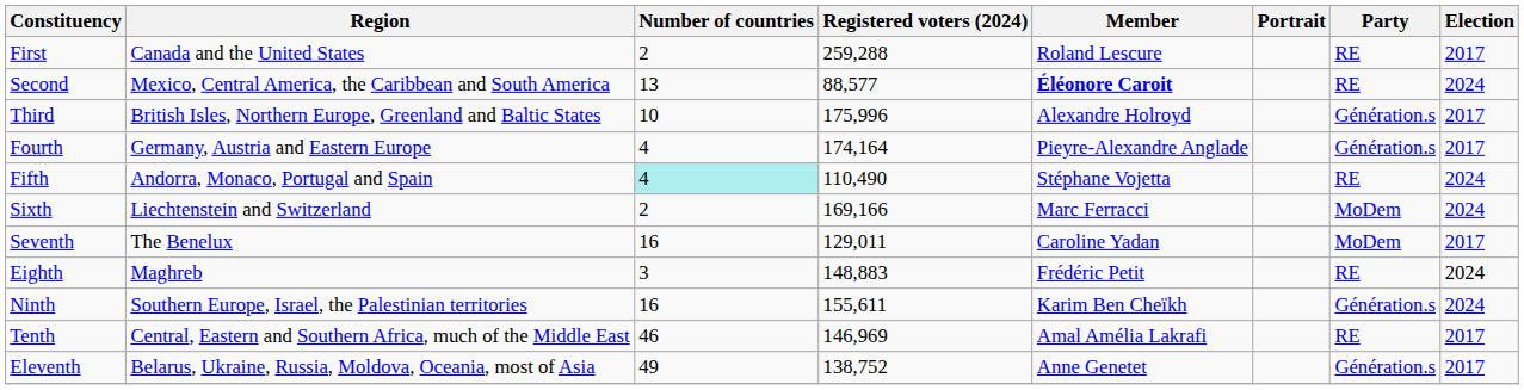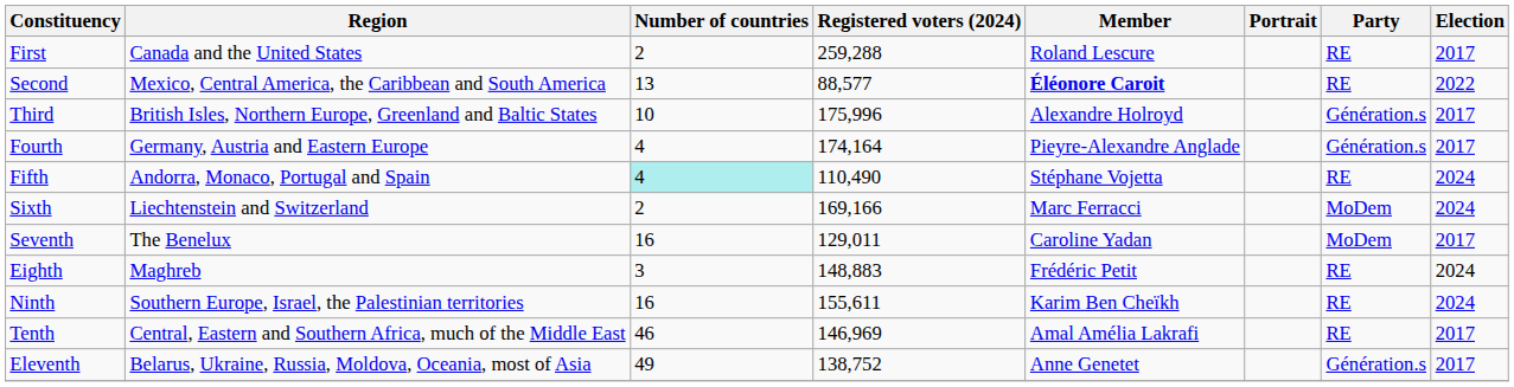Second | Election: 2024 -> 2022
Ninth | Party: Génération.s -> RE
